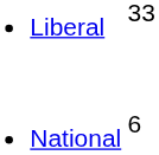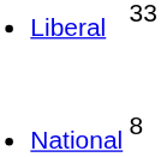National | column 2: 6 -> 8
